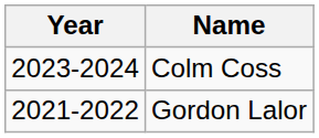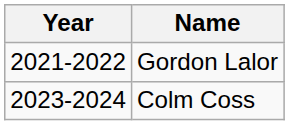rows swapped: Colm Coss <-> Gordon Lalor
